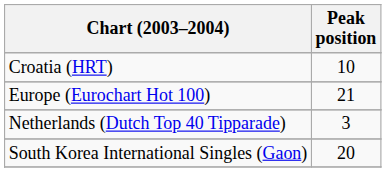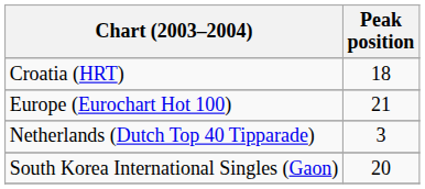Croatia (HRT) | Peak position: 10 -> 18
